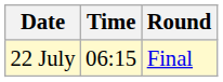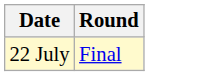- column: Time | 06:15
